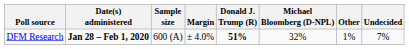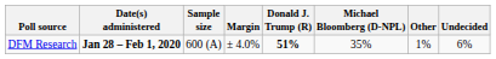DFM Research | Michael Bloomberg (D-NPL): 32% -> 35%
DFM Research | Undecided: 7% -> 6%
